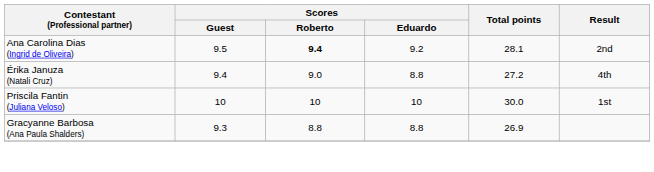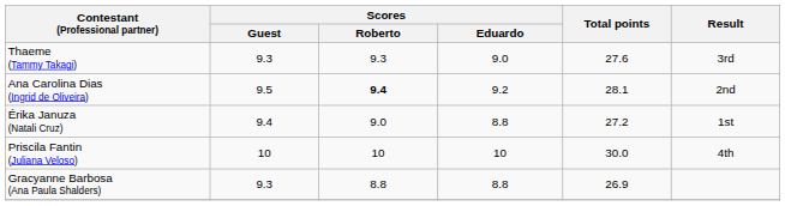+ row: Thaeme (Tammy Takagi) | 9.3 | 9.3 | 9.0 | 27.6 | 3rd
Érika Januza (Natali Cruz) | Result: 4th -> 1st
Priscila Fantin (Juliana Veloso) | Result: 1st -> 4th
